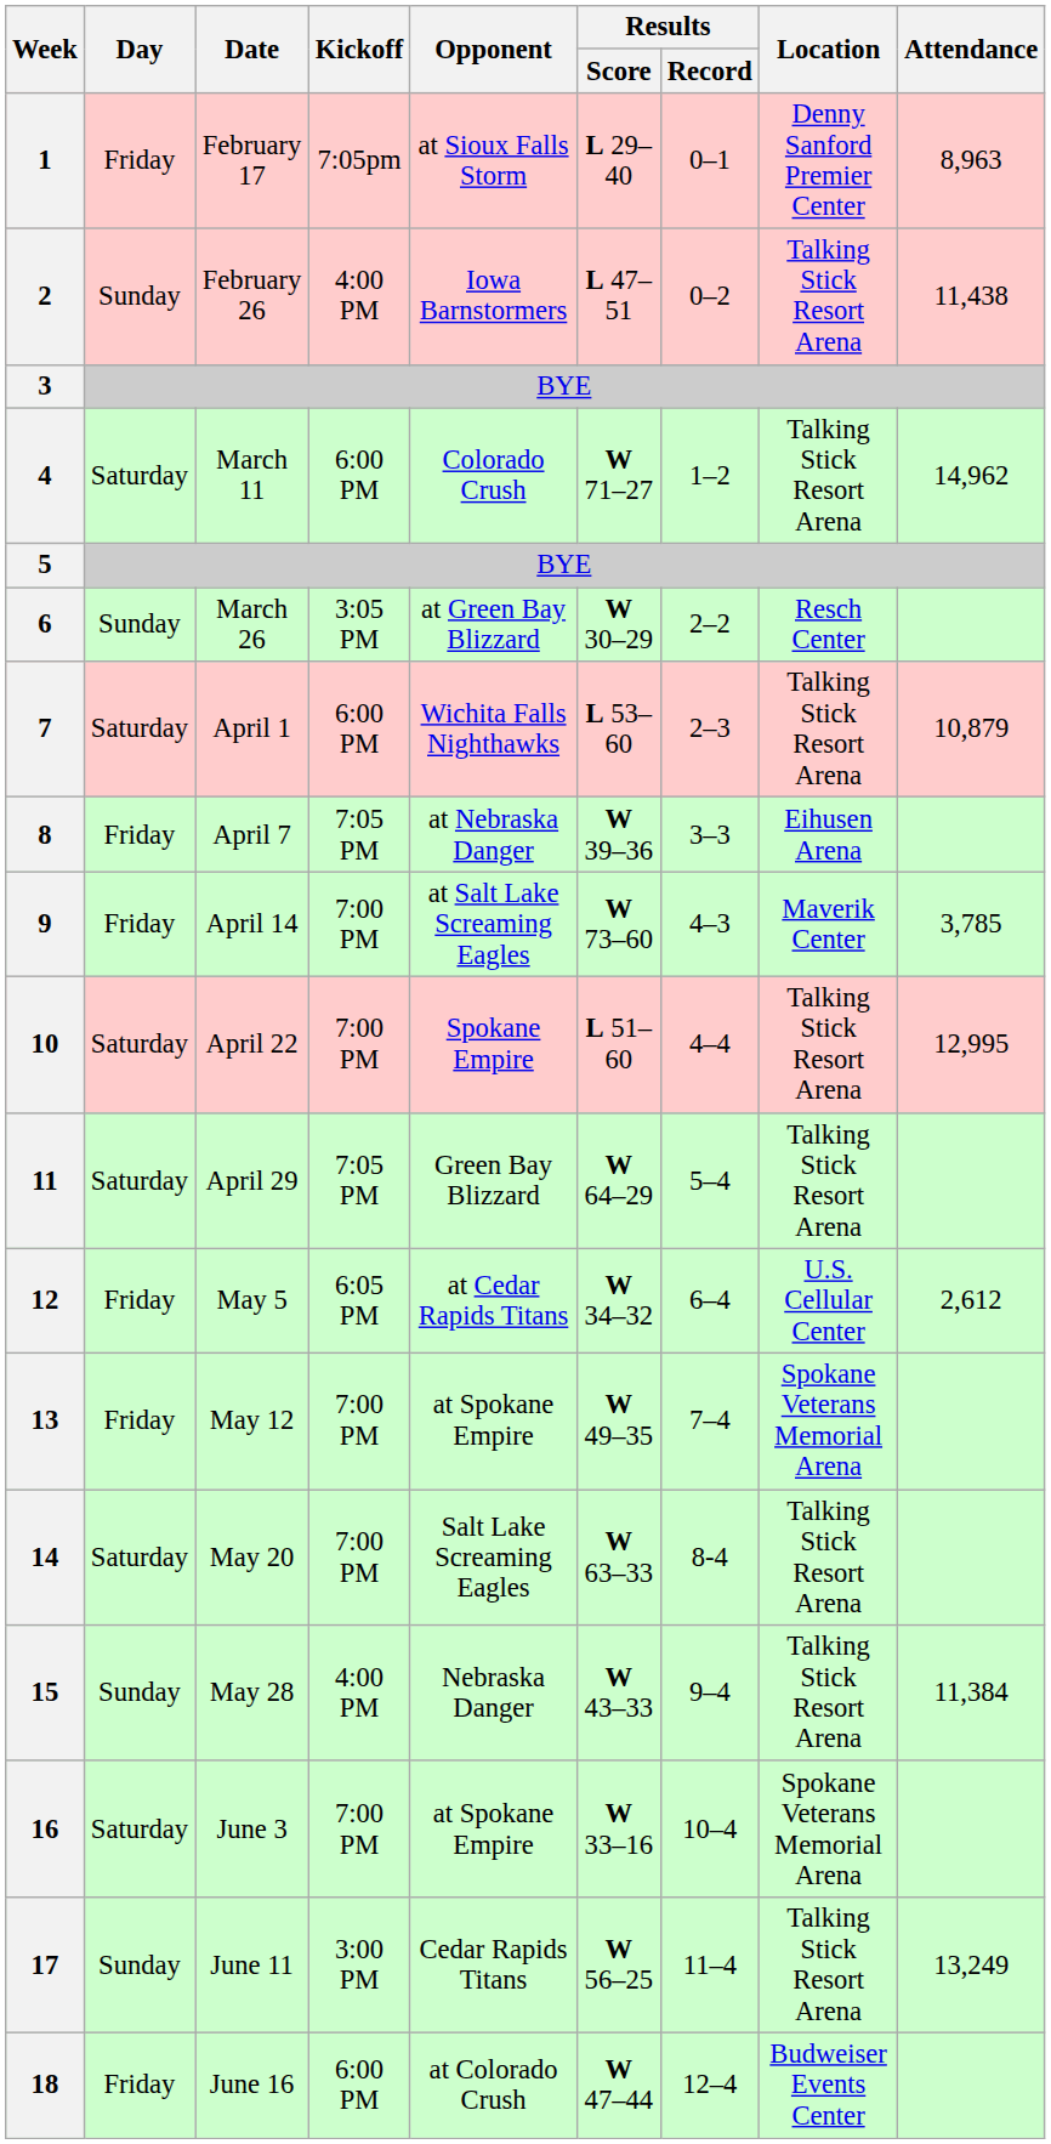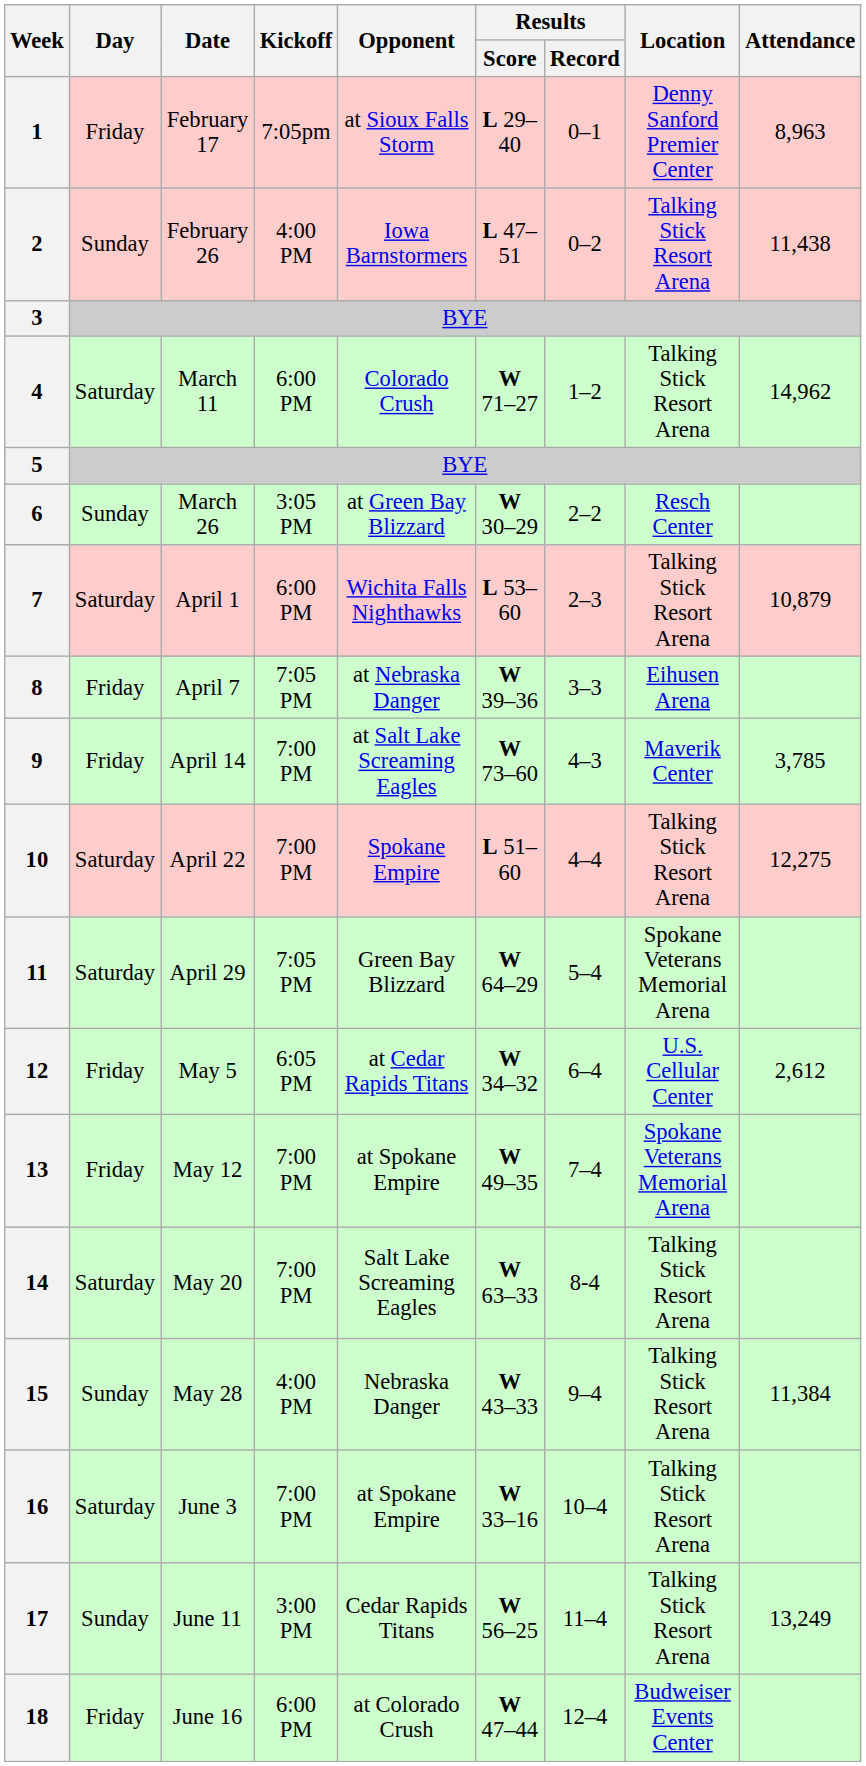10 | Attendance: 12,995 -> 12,275
11 | Location: Talking Stick Resort Arena -> Spokane Veterans Memorial Arena
16 | Location: Spokane Veterans Memorial Arena -> Talking Stick Resort Arena
